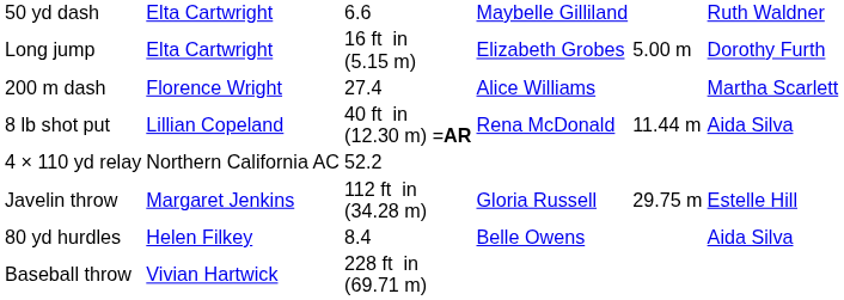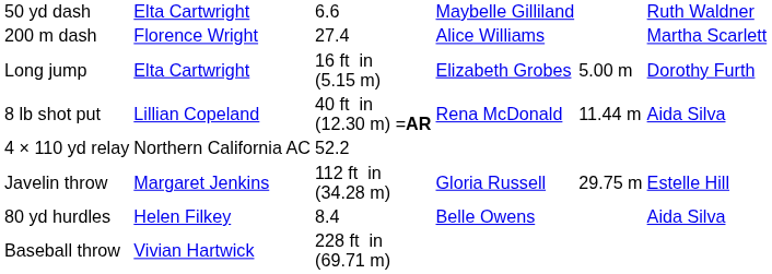rows swapped: Long jump <-> 200 m dash
